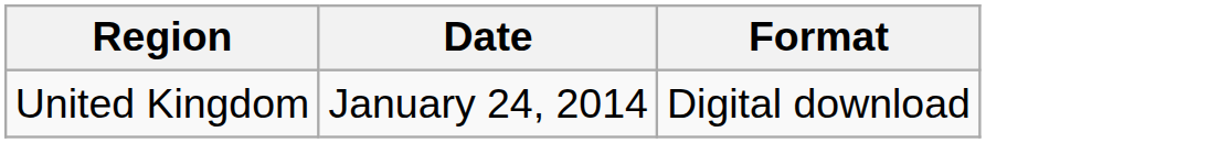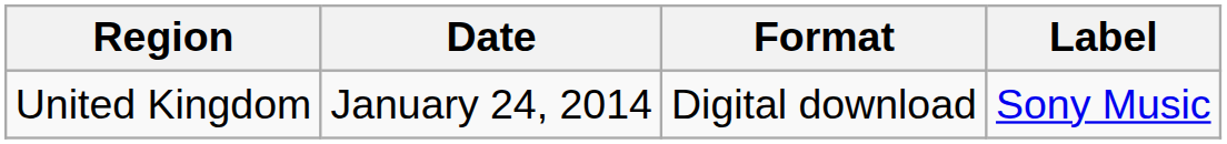+ column: Label | Sony Music
